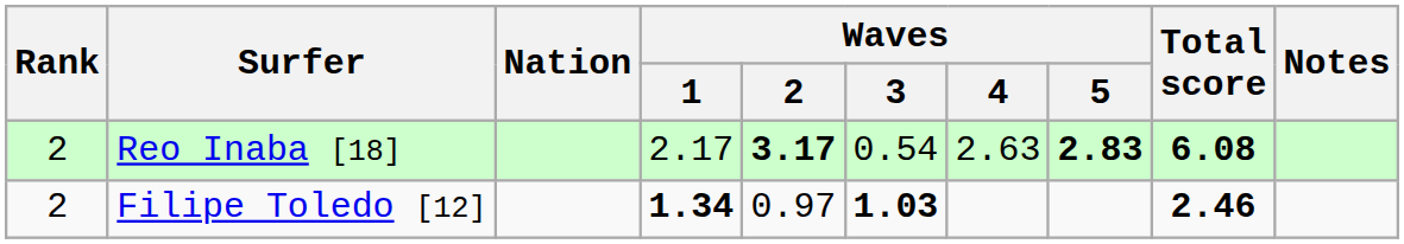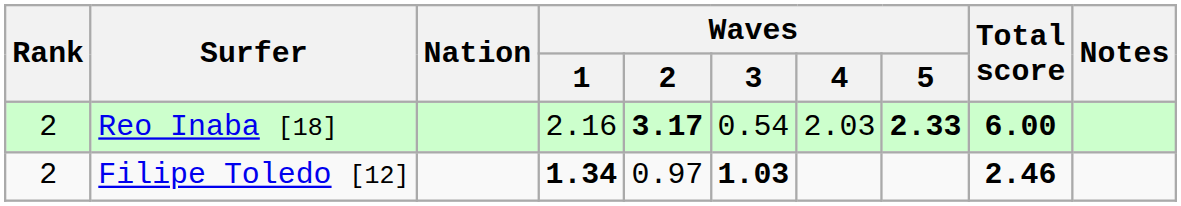Reo Inaba [18] | Waves / 1: 2.17 -> 2.16
Reo Inaba [18] | Waves / 4: 2.63 -> 2.03
Reo Inaba [18] | Waves / 5: 2.83 -> 2.33
Reo Inaba [18] | Total score: 6.08 -> 6.00
